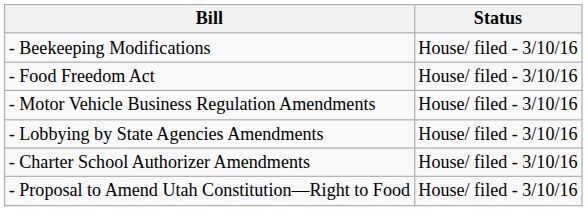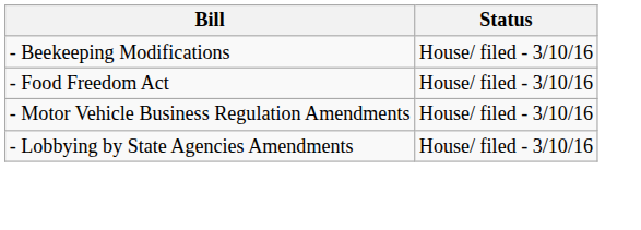- row: - Charter School Authorizer Amendments | House/ filed - 3/10/16
- row: - Proposal to Amend Utah Constitution—Right to Food | House/ filed - 3/10/16
